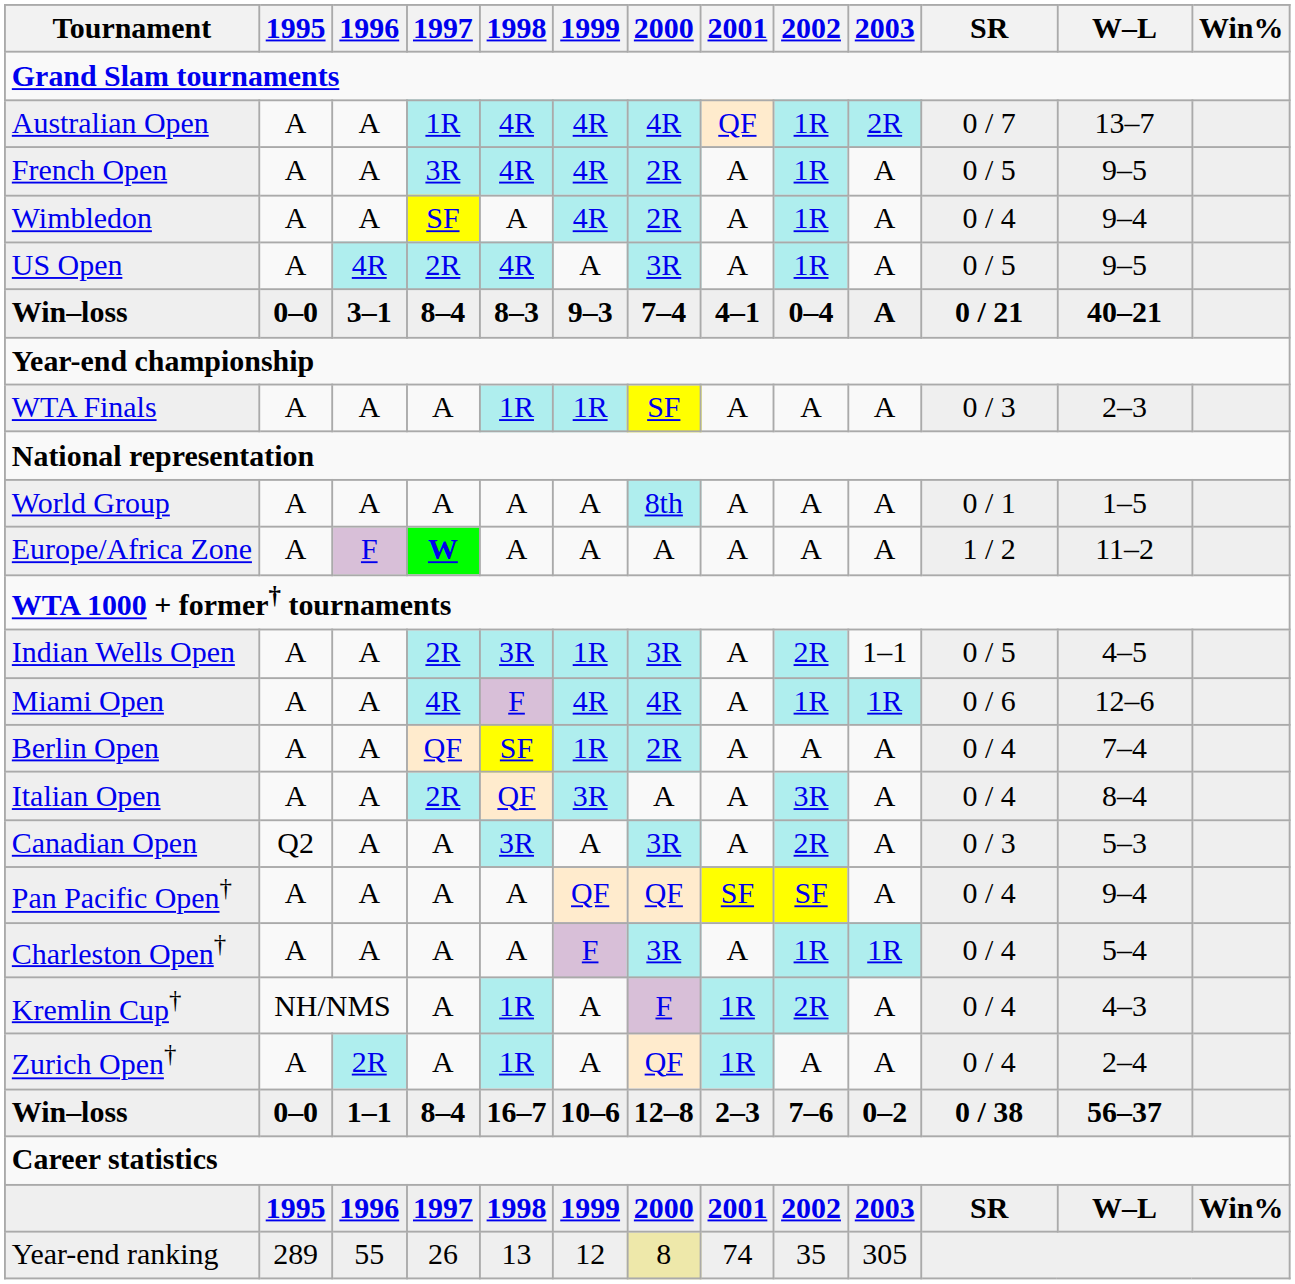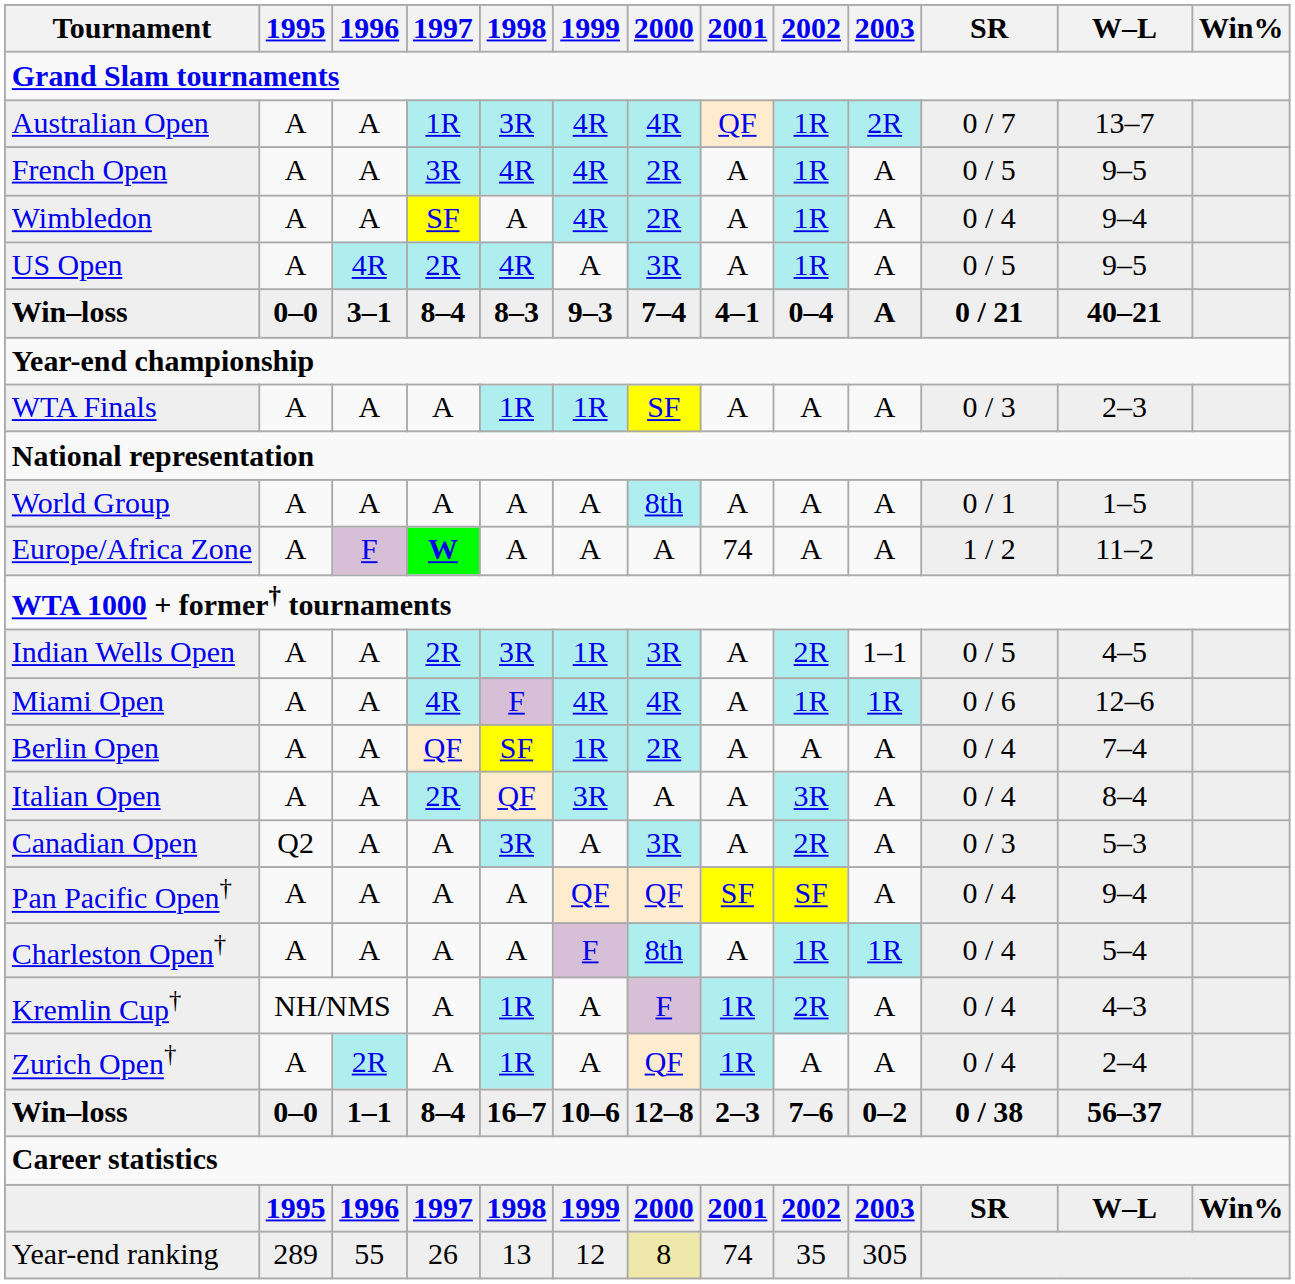Australian Open | 1998: 4R -> 3R
Europe/Africa Zone | 2001: A -> 74
Charleston Open† | 2000: 3R -> 8th
